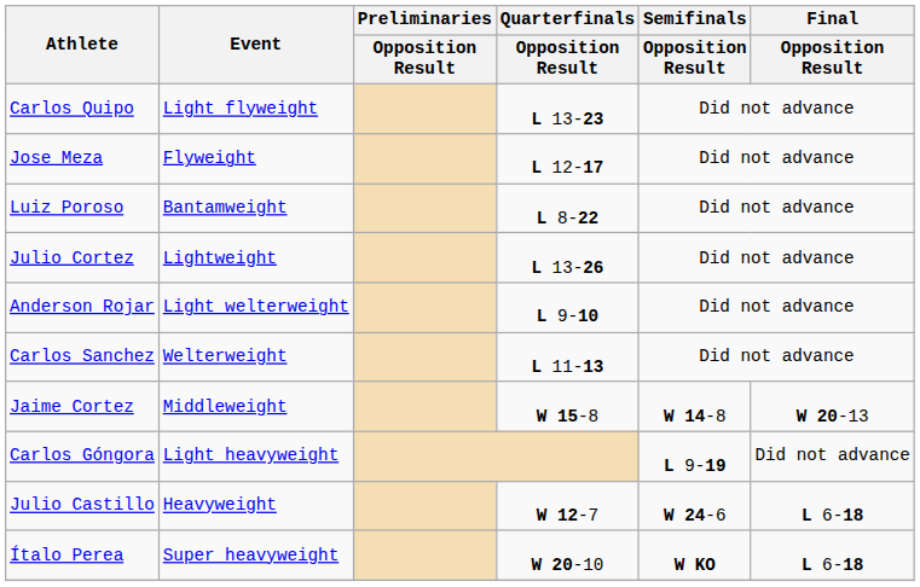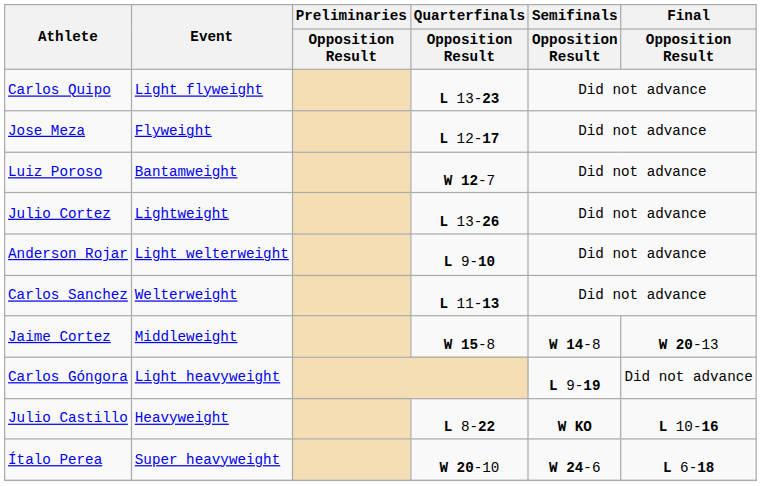Luiz Poroso | Quarterfinals / Opposition Result: L 8-22 -> W 12-7
Julio Castillo | Quarterfinals / Opposition Result: W 12-7 -> L 8-22
Julio Castillo | Semifinals / Opposition Result: W 24-6 -> W KO
Julio Castillo | Final / Opposition Result: L 6-18 -> L 10-16
Ítalo Perea | Semifinals / Opposition Result: W KO -> W 24-6
